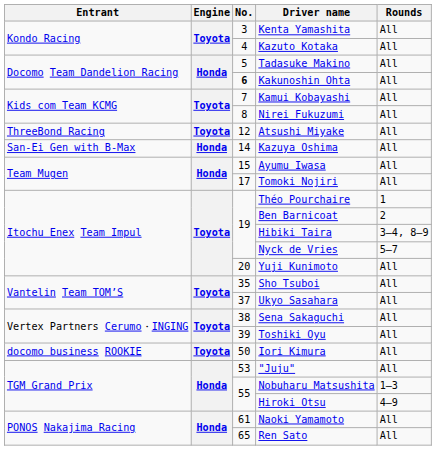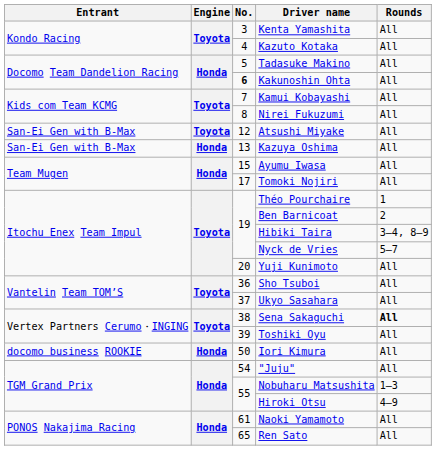Atsushi Miyake | Entrant: ThreeBond Racing -> San-Ei Gen with B-Max
Kazuya Oshima | No.: 14 -> 13
Sho Tsuboi | No.: 35 -> 36
Sena Sakaguchi | Rounds: normal -> bold
Iori Kimura | Engine: Toyota -> Honda
"Juju" | No.: 53 -> 54
